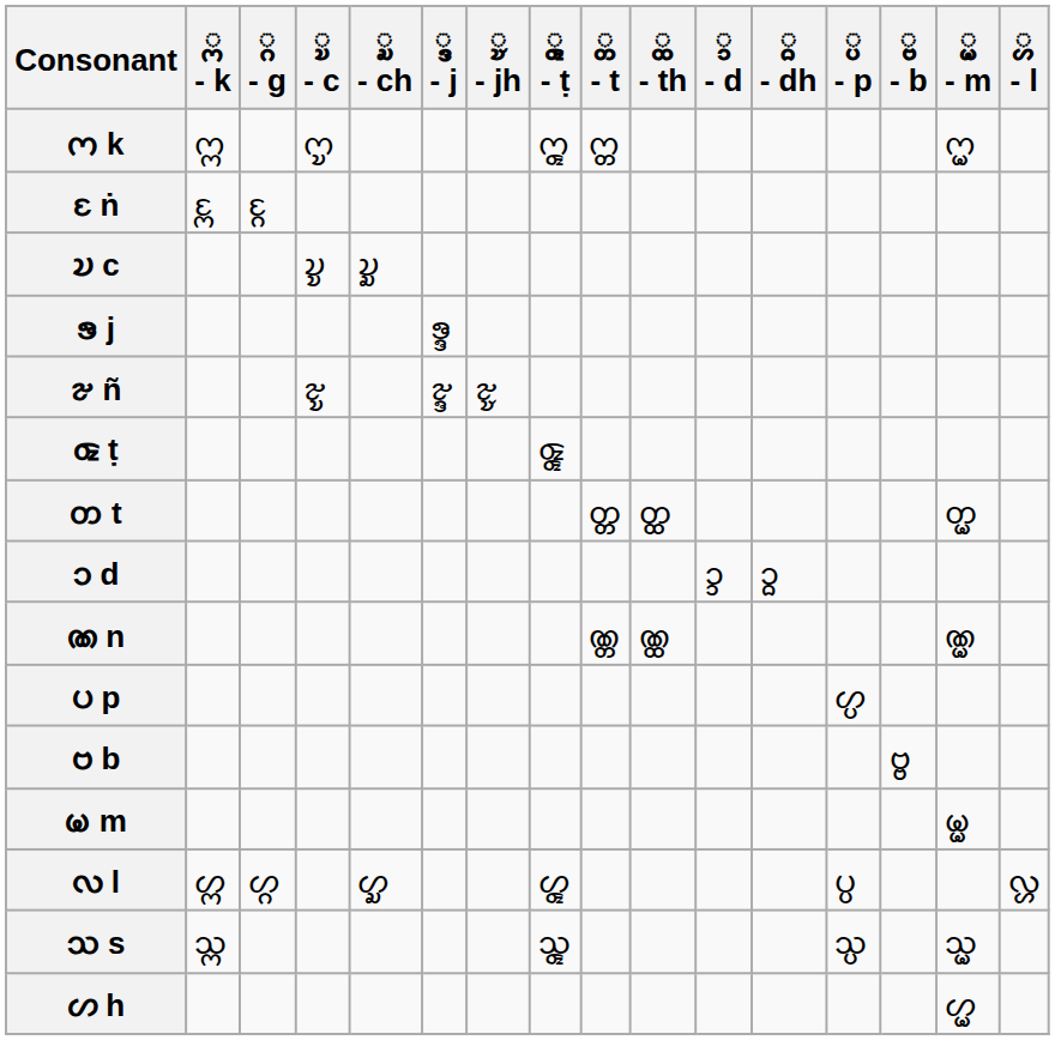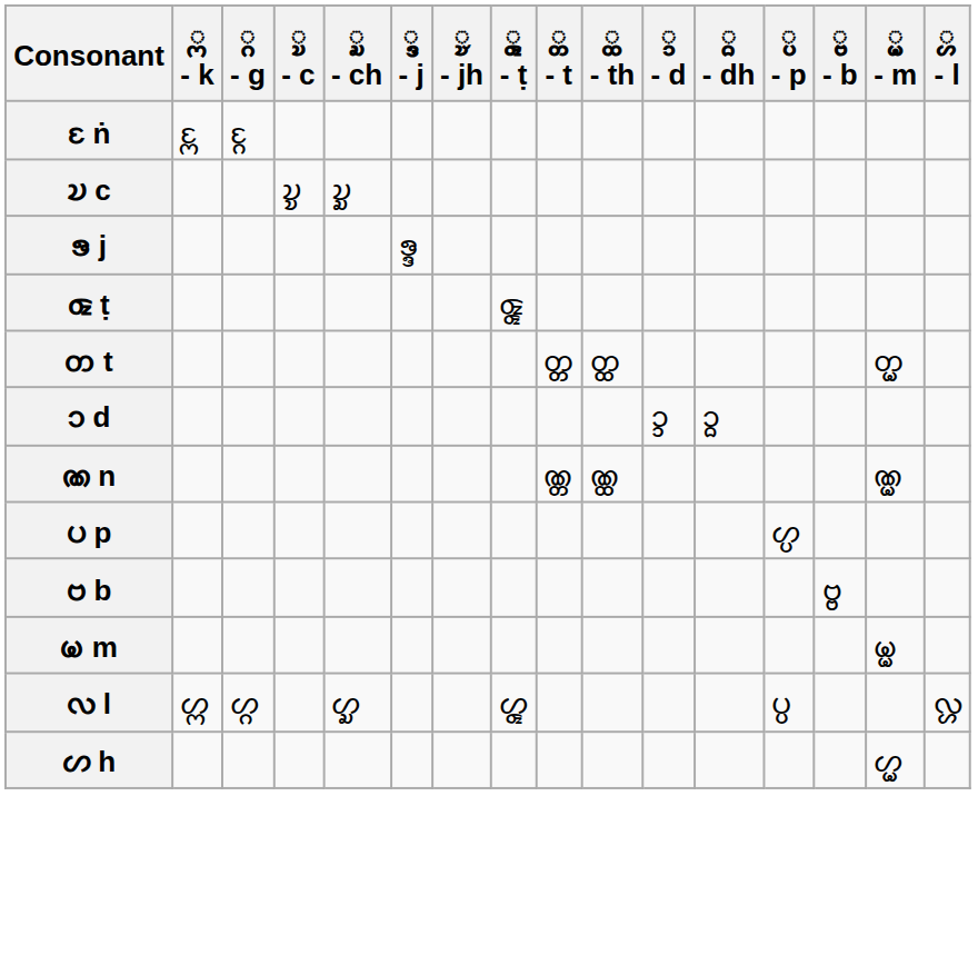- row: 𑄇 k | 𑄇𑄳𑄇 | 𑄇𑄳𑄌 | 𑄇𑄳𑄑 | 𑄇𑄳𑄖 | 𑄇𑄳𑄟
- row: 𑄐 ñ | 𑄐𑄳𑄌 | 𑄐𑄳𑄎 | 𑄐𑄳𑄏
- row: 𑄥 s | 𑄥𑄳𑄇 | 𑄥𑄳𑄑 | 𑄥𑄳𑄛 | 𑄥𑄳𑄟
